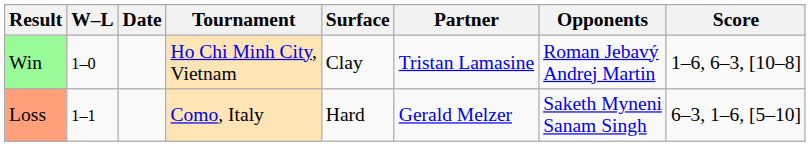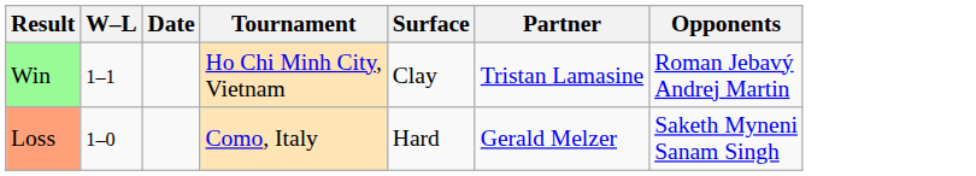- column: Score | 1–6, 6–3, [10–8] | 6–3, 1–6, [5–10]
Win | W–L: 1–0 -> 1–1
Loss | W–L: 1–1 -> 1–0
